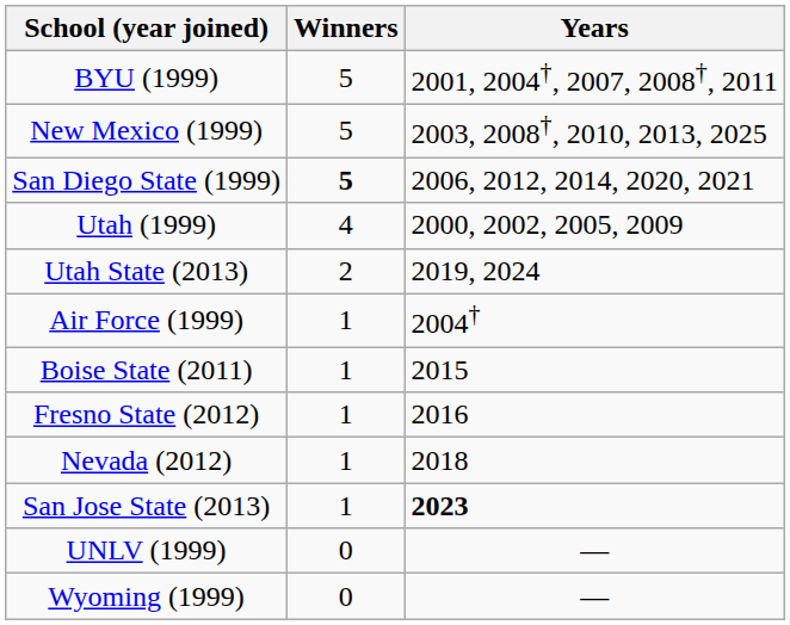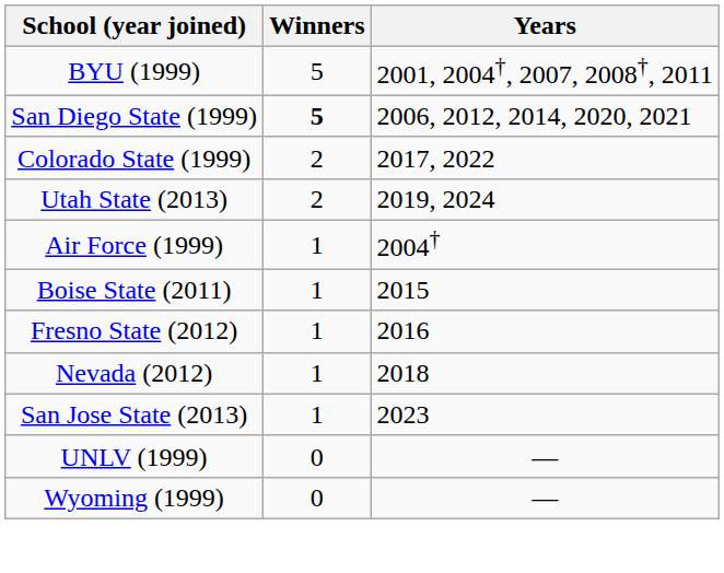- row: New Mexico (1999) | 5 | 2003, 2008†, 2010, 2013, 2025
- row: Utah (1999) | 4 | 2000, 2002, 2005, 2009
+ row: Colorado State (1999) | 2 | 2017, 2022
San Jose State (2013) | Years: bold -> normal
